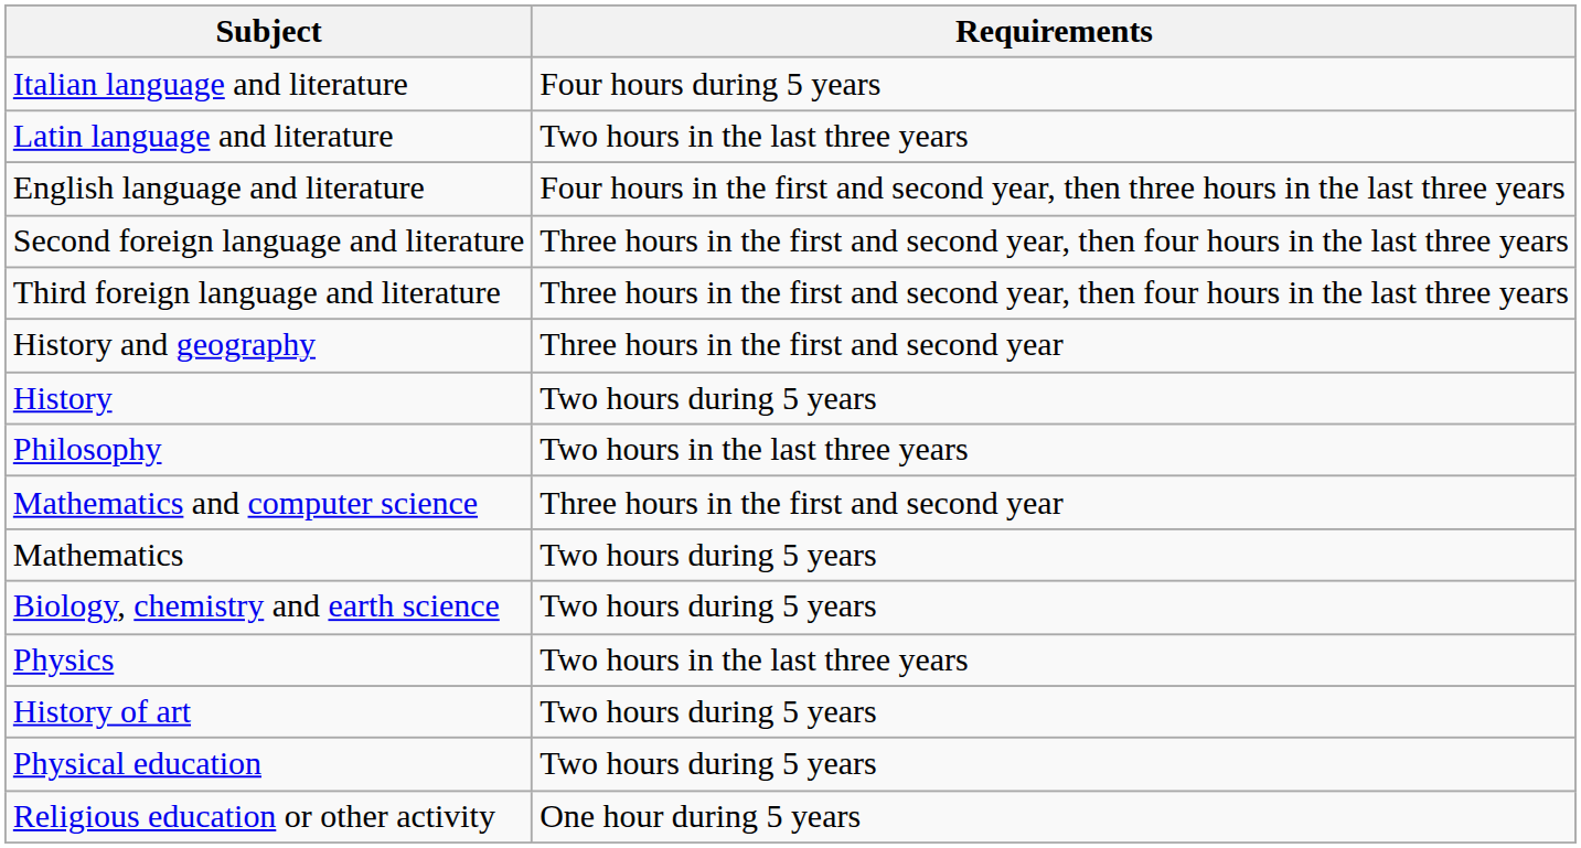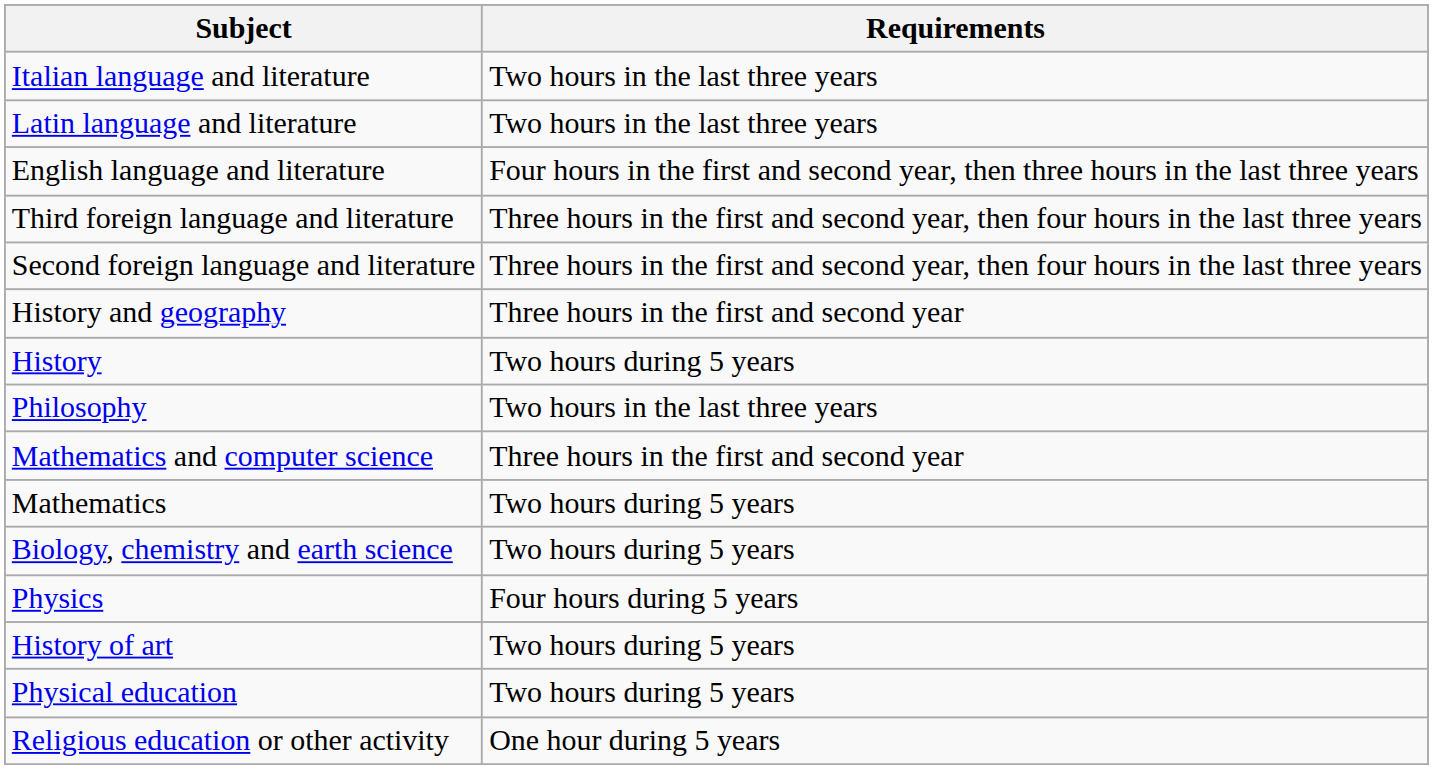Italian language and literature | Requirements: Four hours during 5 years -> Two hours in the last three years
rows swapped: Second foreign language and literature <-> Third foreign language and literature
Physics | Requirements: Two hours in the last three years -> Four hours during 5 years
